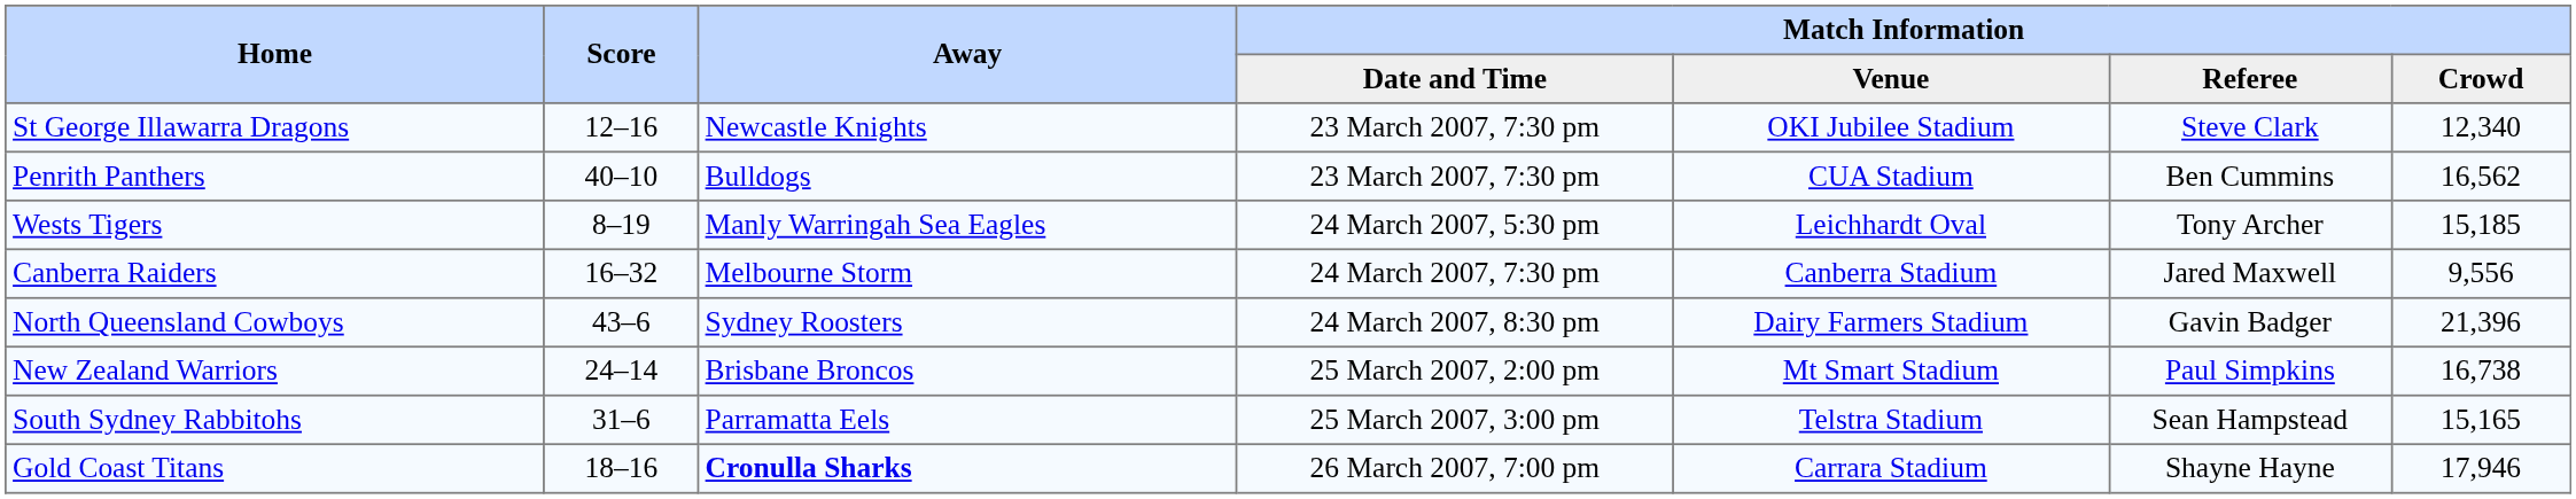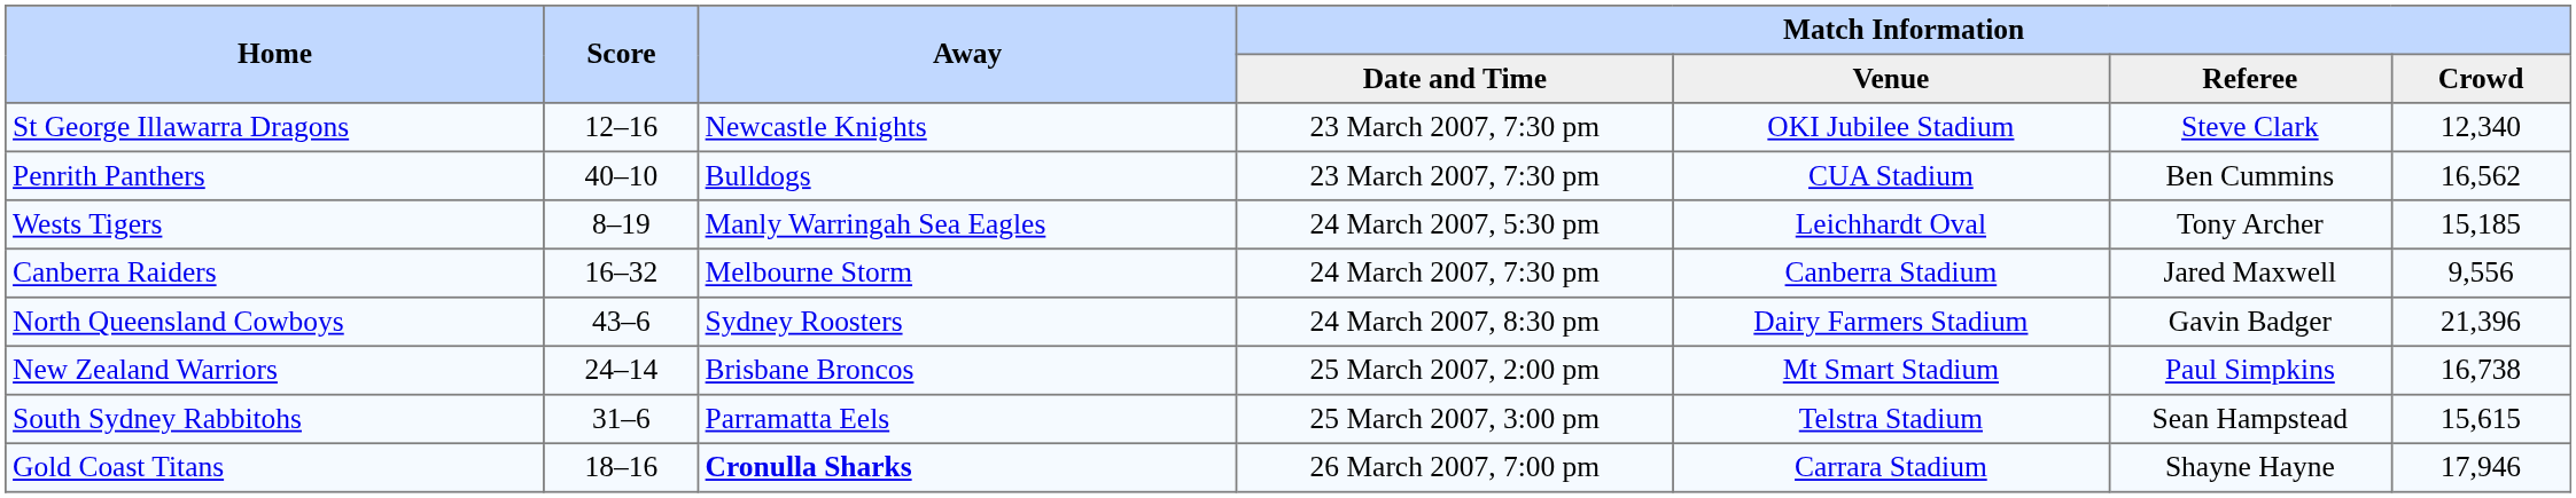South Sydney Rabbitohs | Match Information / Crowd: 15,165 -> 15,615
